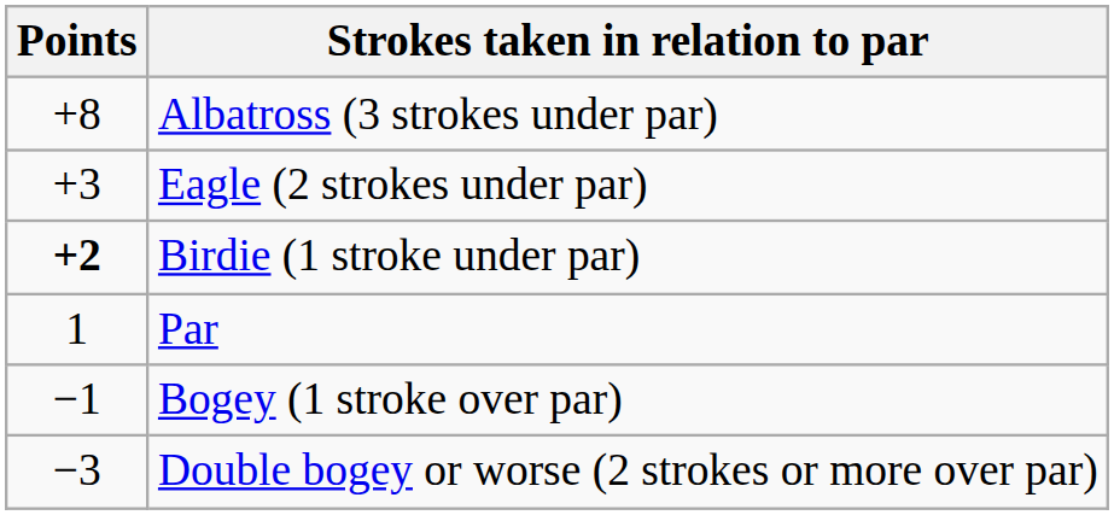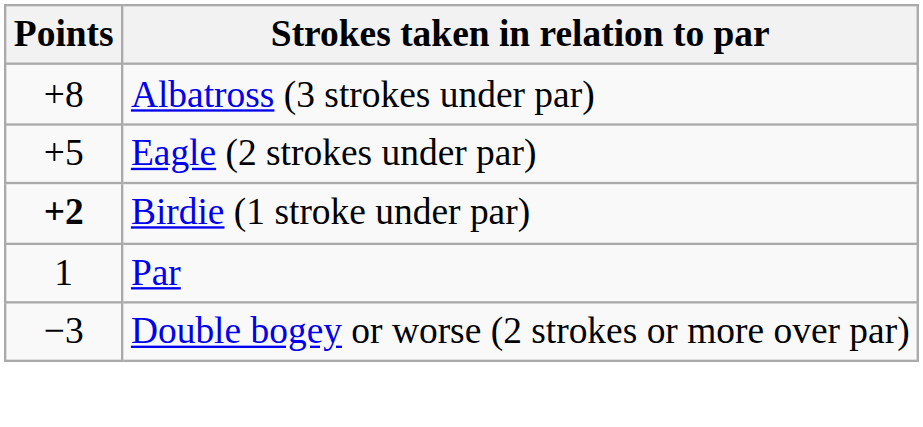Eagle (2 strokes under par) | Points: +3 -> +5
- row: −1 | Bogey (1 stroke over par)
